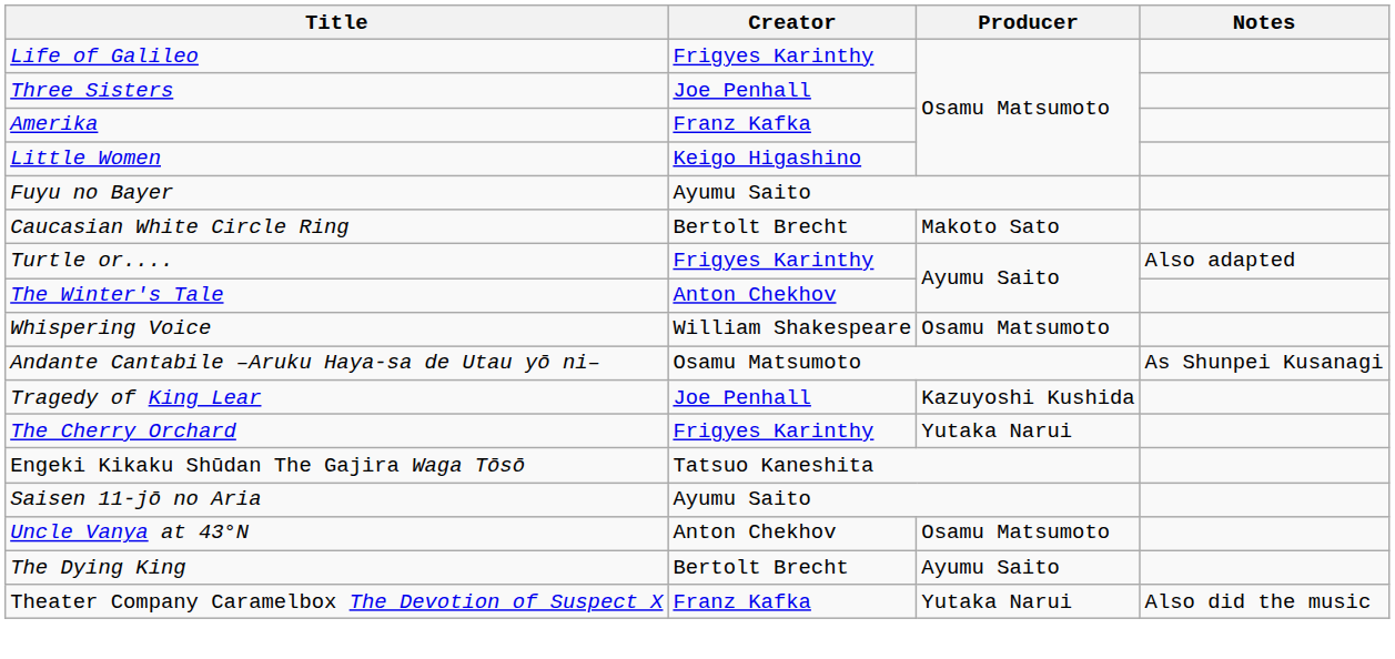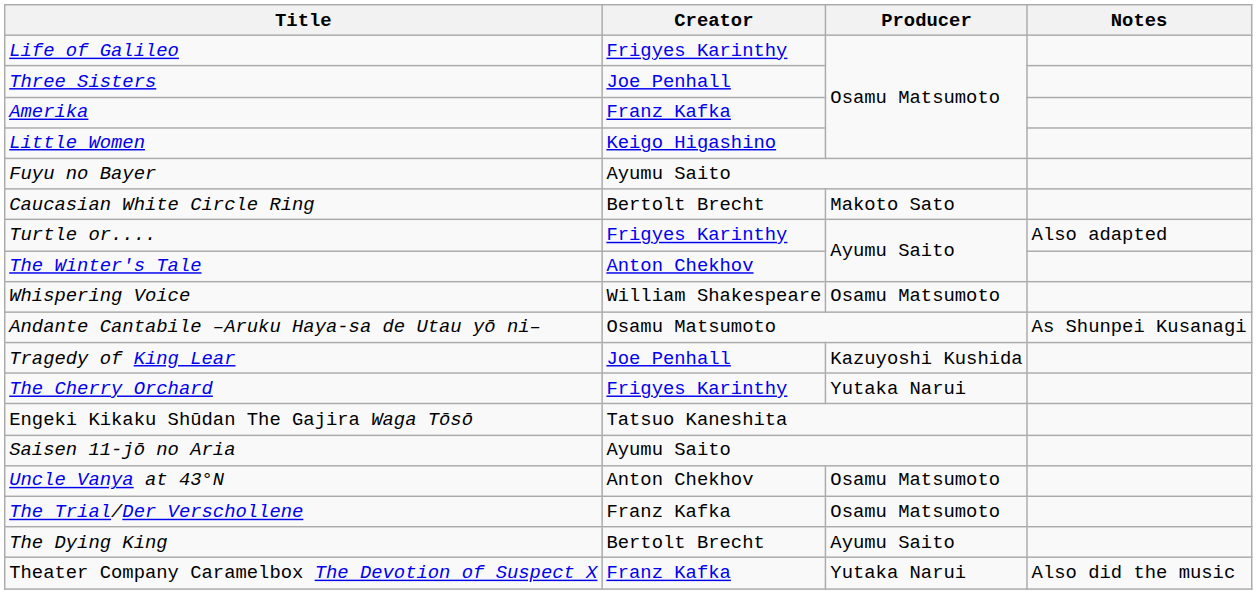+ row: The Trial/Der Verschollene | Franz Kafka | Osamu Matsumoto
